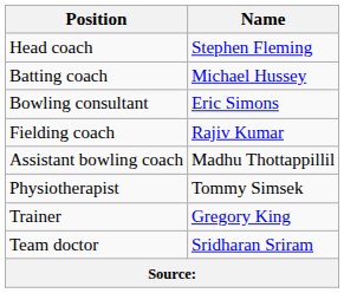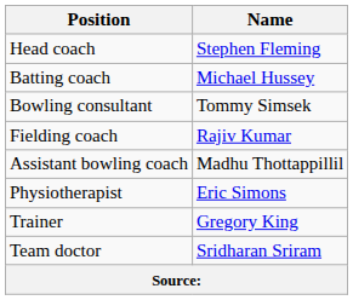Bowling consultant | Name: Eric Simons -> Tommy Simsek
Physiotherapist | Name: Tommy Simsek -> Eric Simons
